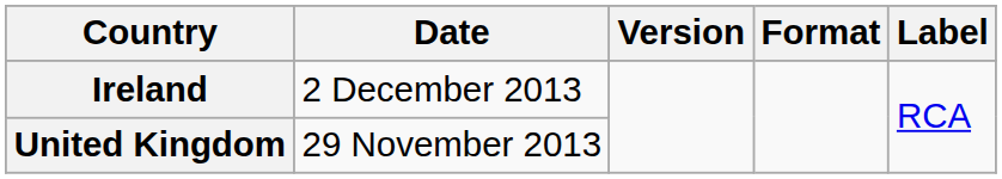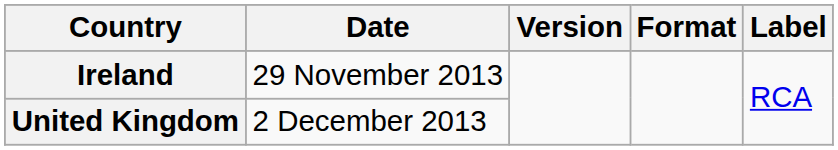Ireland | Date: 2 December 2013 -> 29 November 2013
United Kingdom | Date: 29 November 2013 -> 2 December 2013
